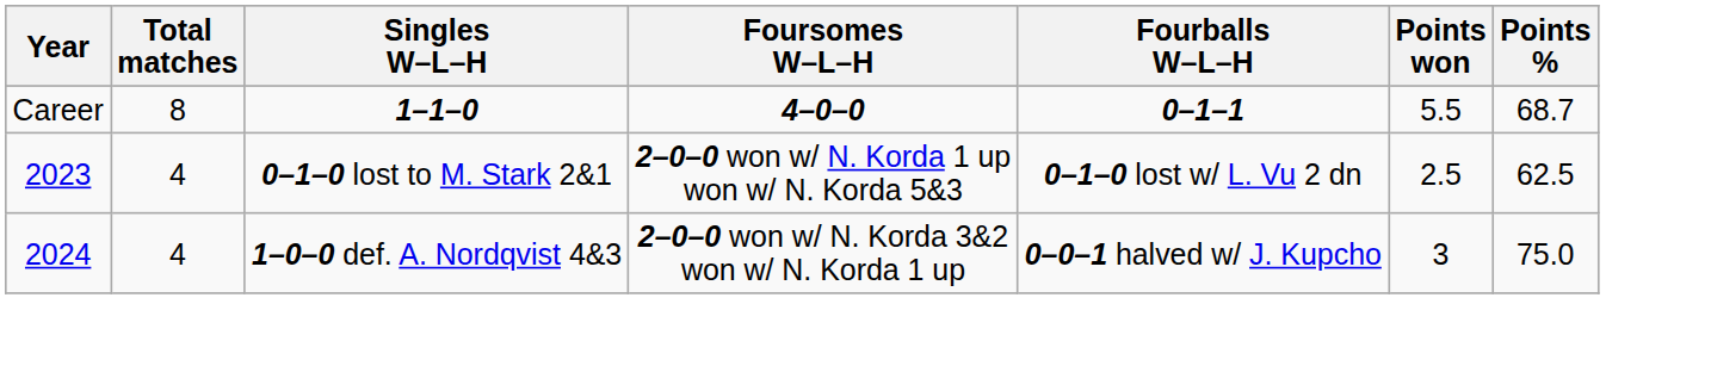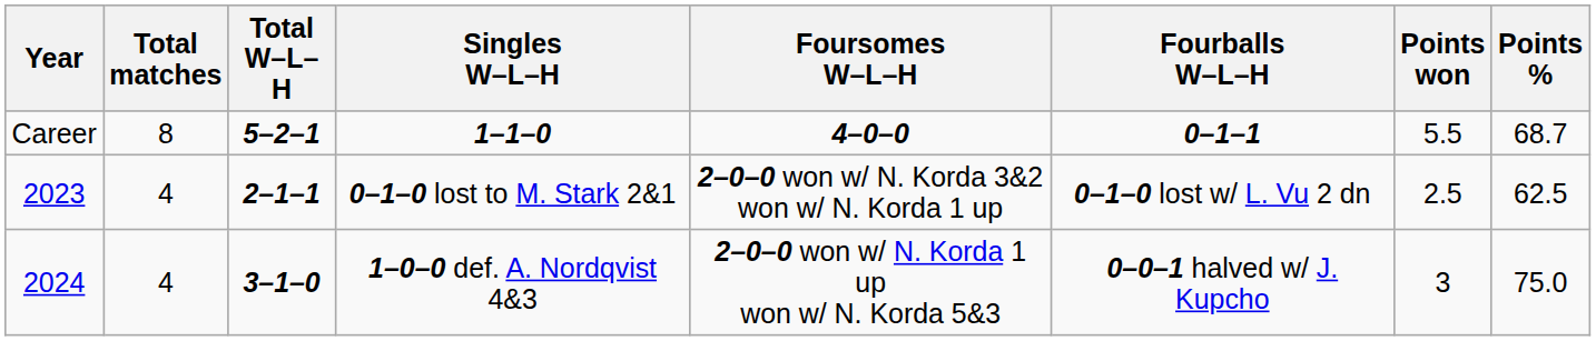+ column: Total W–L–H | 5–2–1 | 2–1–1 | 3–1–0
0–1–0 lost to M. Stark 2&1 | Foursomes W–L–H: 2–0–0 won w/ N. Korda 1 up won w/ N. Korda 5&3 -> 2–0–0 won w/ N. Korda 3&2 won w/ N. Korda 1 up
1–0–0 def. A. Nordqvist 4&3 | Foursomes W–L–H: 2–0–0 won w/ N. Korda 3&2 won w/ N. Korda 1 up -> 2–0–0 won w/ N. Korda 1 up won w/ N. Korda 5&3
